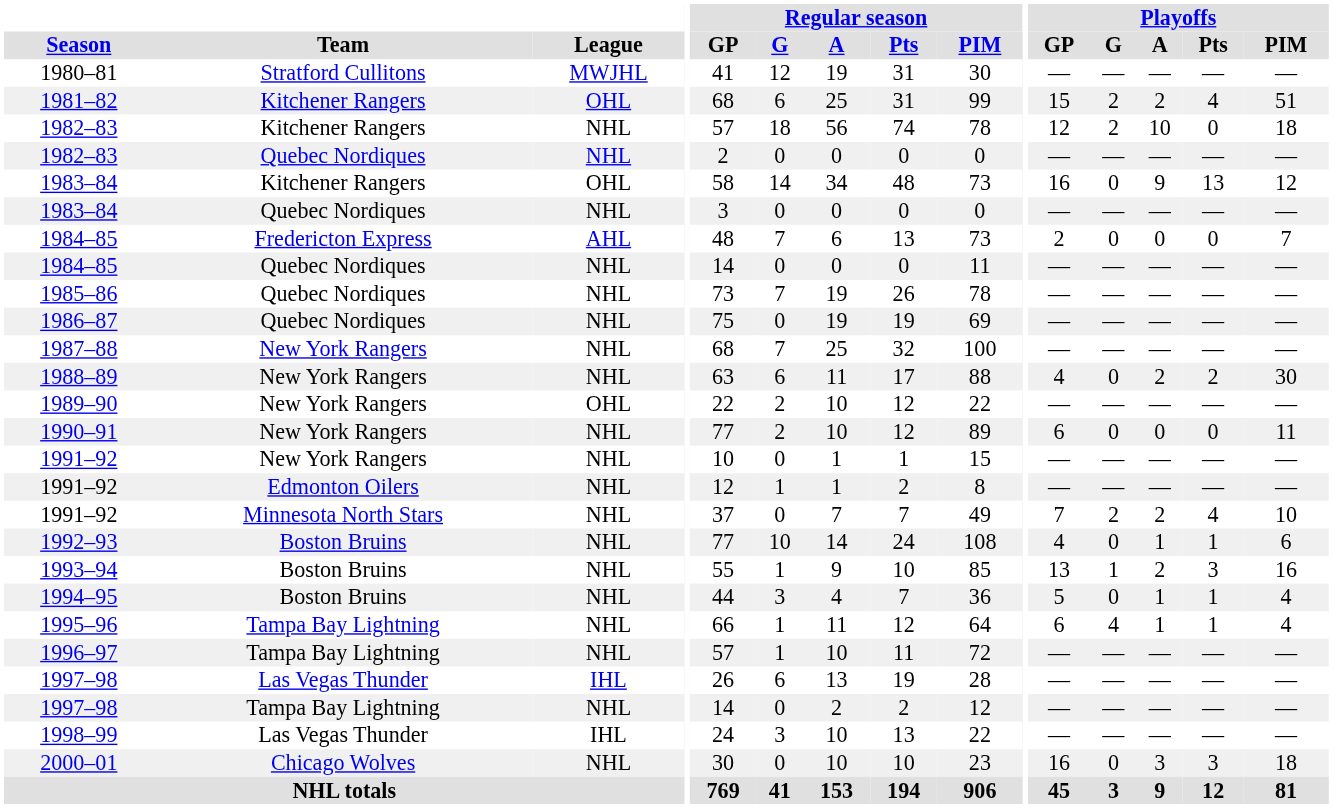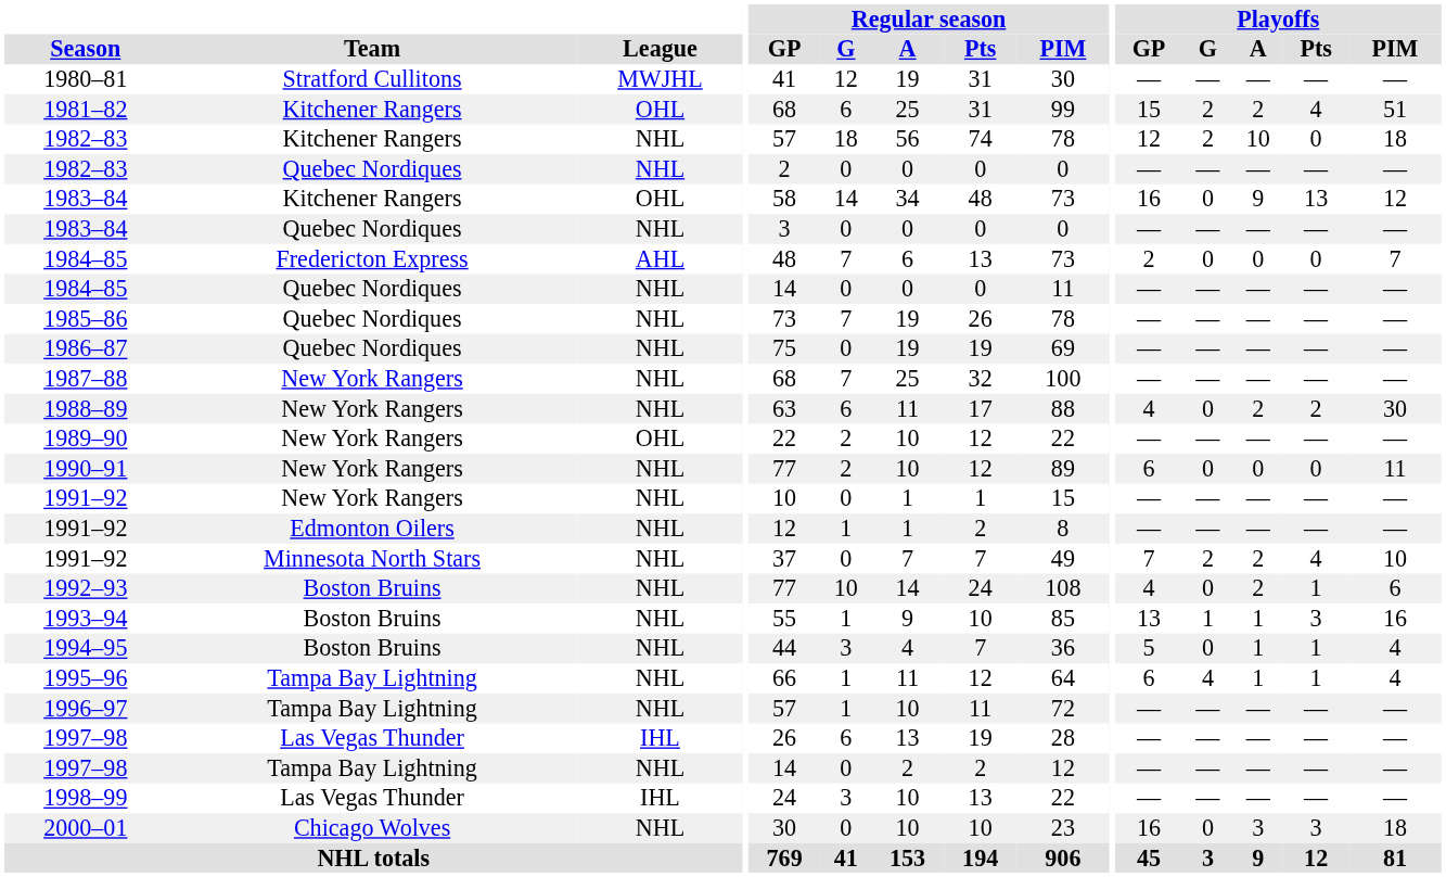1992–93 | Playoffs / A: 1 -> 2
1993–94 | Playoffs / A: 2 -> 1
